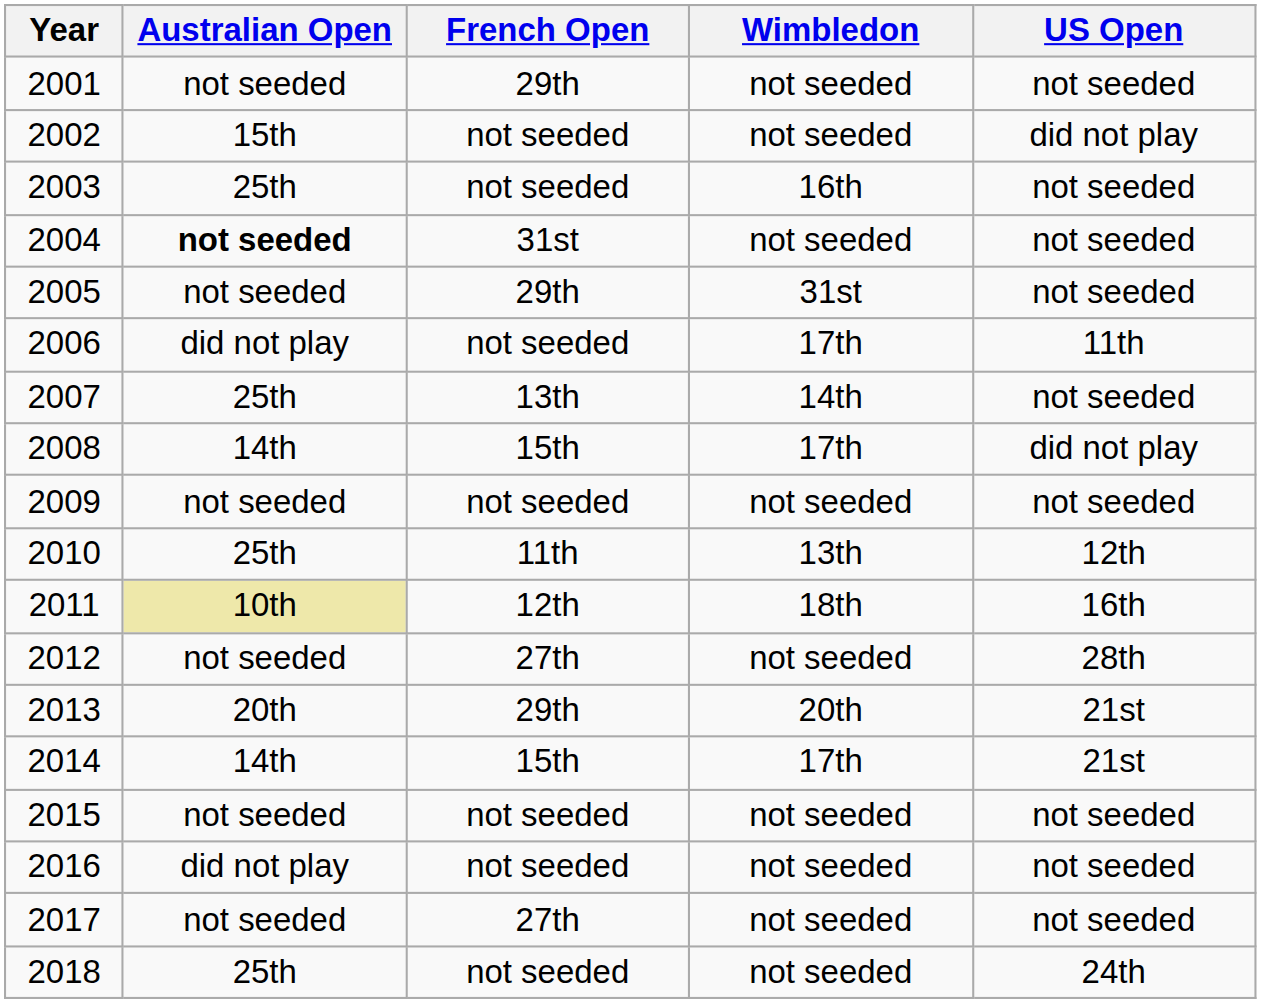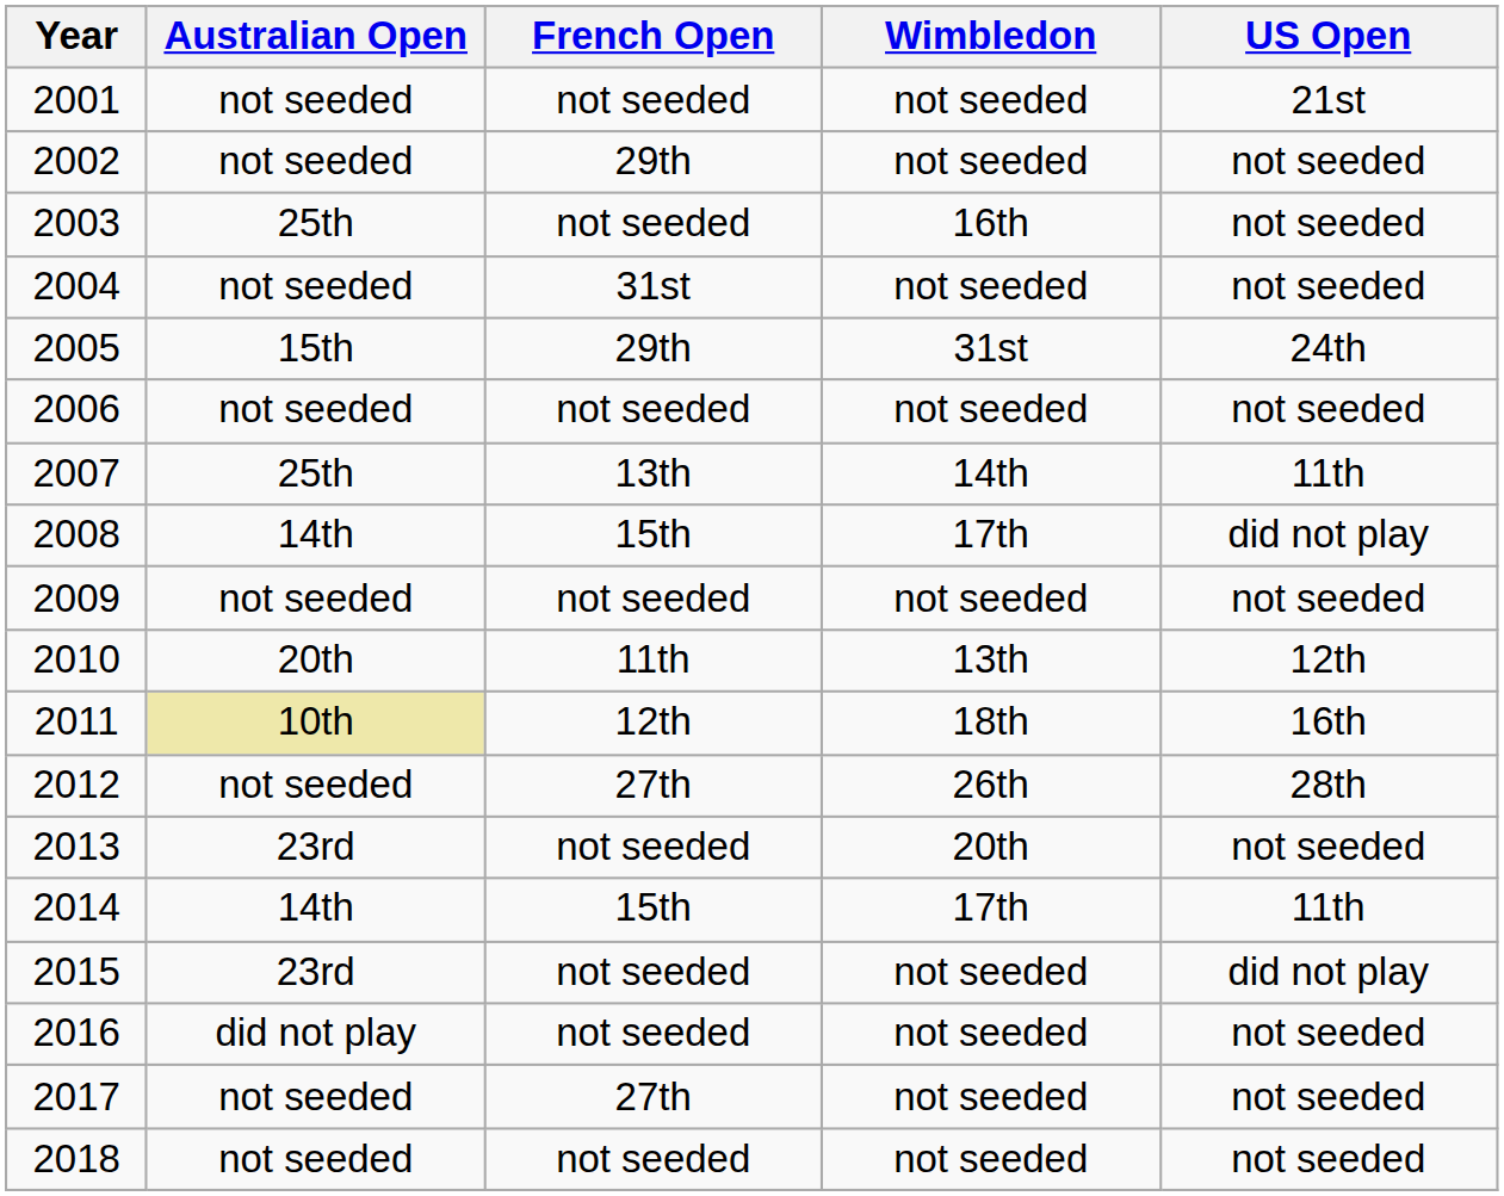2001 | French Open: 29th -> not seeded
2001 | US Open: not seeded -> 21st
2002 | Australian Open: 15th -> not seeded
2002 | French Open: not seeded -> 29th
2002 | US Open: did not play -> not seeded
2004 | Australian Open: bold -> normal
2005 | Australian Open: not seeded -> 15th
2005 | US Open: not seeded -> 24th
2006 | Australian Open: did not play -> not seeded
2006 | Wimbledon: 17th -> not seeded
2006 | US Open: 11th -> not seeded
2007 | US Open: not seeded -> 11th
2010 | Australian Open: 25th -> 20th
2012 | Wimbledon: not seeded -> 26th
2013 | Australian Open: 20th -> 23rd
2013 | French Open: 29th -> not seeded
2013 | US Open: 21st -> not seeded
2014 | US Open: 21st -> 11th
2015 | Australian Open: not seeded -> 23rd
2015 | US Open: not seeded -> did not play
2018 | Australian Open: 25th -> not seeded
2018 | US Open: 24th -> not seeded
